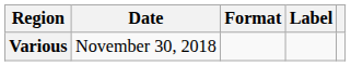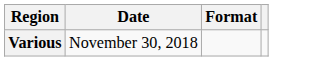- column: Label
